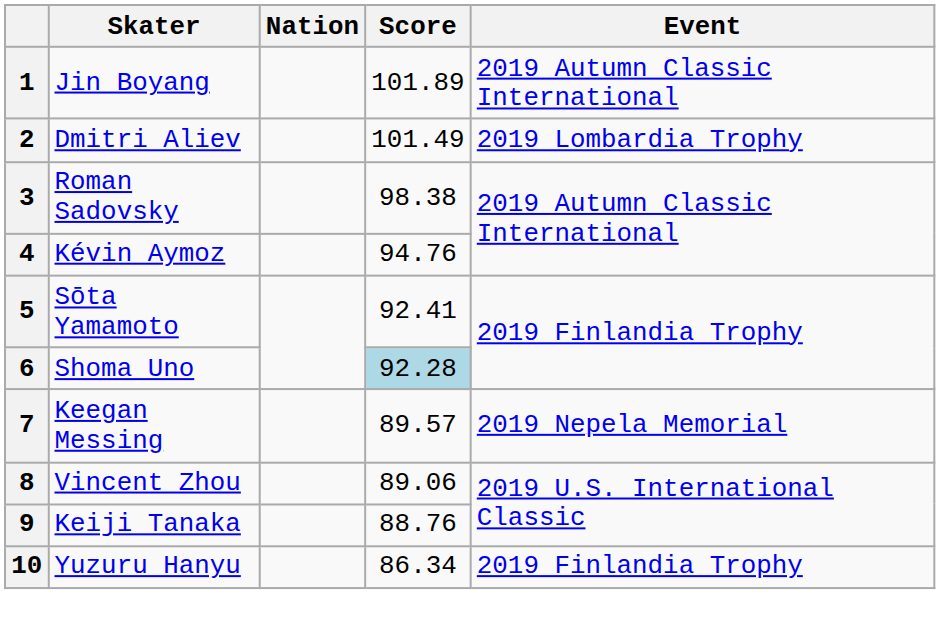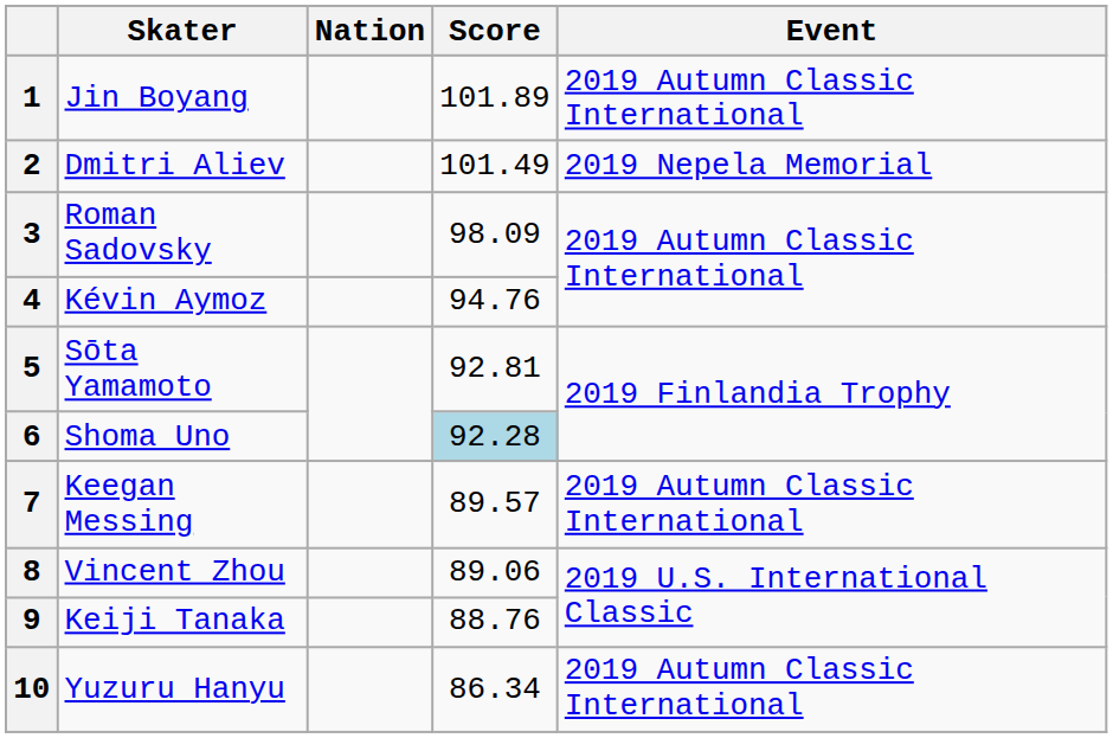2 | Event: 2019 Lombardia Trophy -> 2019 Nepela Memorial
3 | Score: 98.38 -> 98.09
5 | Score: 92.41 -> 92.81
7 | Event: 2019 Nepela Memorial -> 2019 Autumn Classic International
10 | Event: 2019 Finlandia Trophy -> 2019 Autumn Classic International
